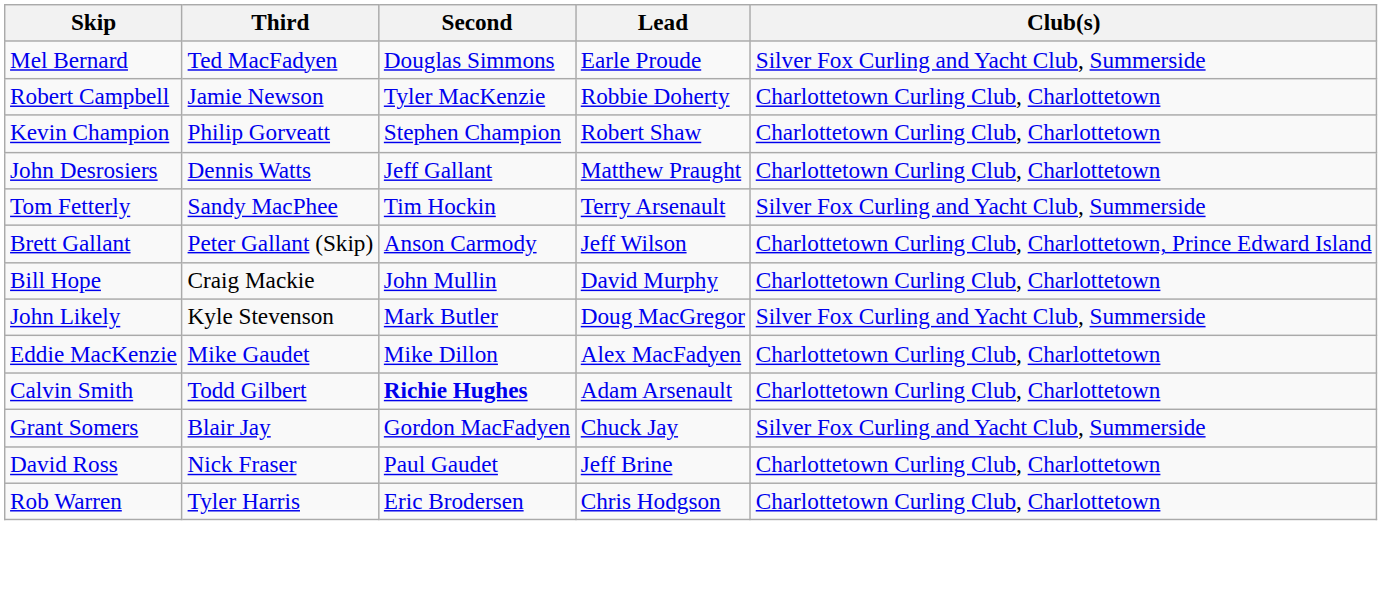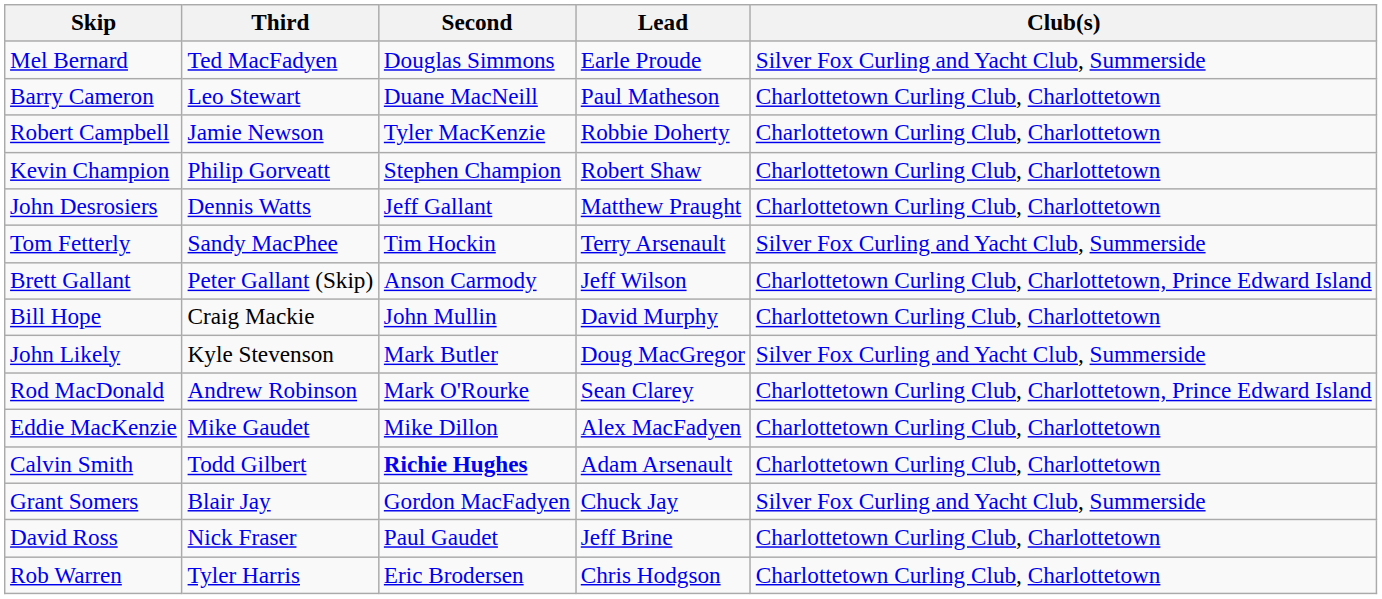+ row: Barry Cameron | Leo Stewart | Duane MacNeill | Paul Matheson | Charlottetown Curling Club, Charlottetown
+ row: Rod MacDonald | Andrew Robinson | Mark O'Rourke | Sean Clarey | Charlottetown Curling Club, Charlottetown, Prince Edward Island
